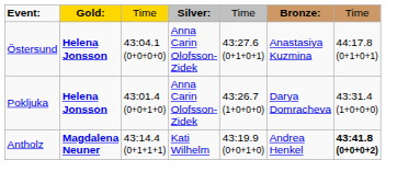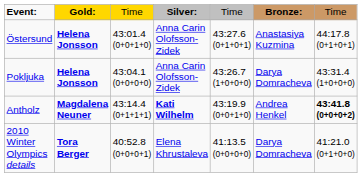Östersund | column 3: 43:04.1 (0+0+0+0) -> 43:01.4 (0+0+1+0)
Pokljuka | column 3: 43:01.4 (0+0+1+0) -> 43:04.1 (0+0+0+0)
Antholz | column 4: normal -> bold
+ row: 2010 Winter Olympics details | Tora Berger | 40:52.8 (0+0+0+1) | Elena Khrustaleva | 41:13.5 (0+0+0+0) | Darya Domracheva | 41:21.0 (0+1+0+0)
